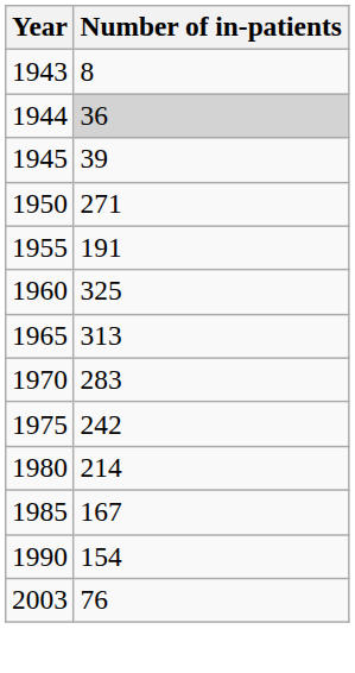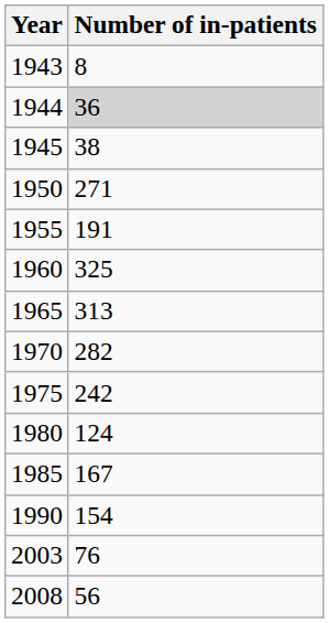1945 | Number of in-patients: 39 -> 38
1970 | Number of in-patients: 283 -> 282
1980 | Number of in-patients: 214 -> 124
+ row: 2008 | 56
